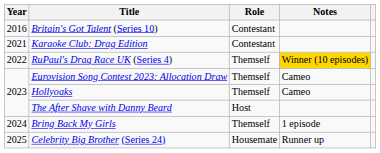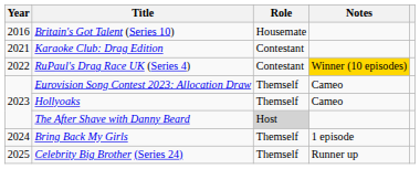Britain's Got Talent (Series 10) | Role: Contestant -> Housemate
RuPaul's Drag Race UK (Series 4) | Role: Themself -> Contestant
The After Shave with Danny Beard | Role: no background -> lightgrey background
Celebrity Big Brother (Series 24) | Role: Housemate -> Themself
